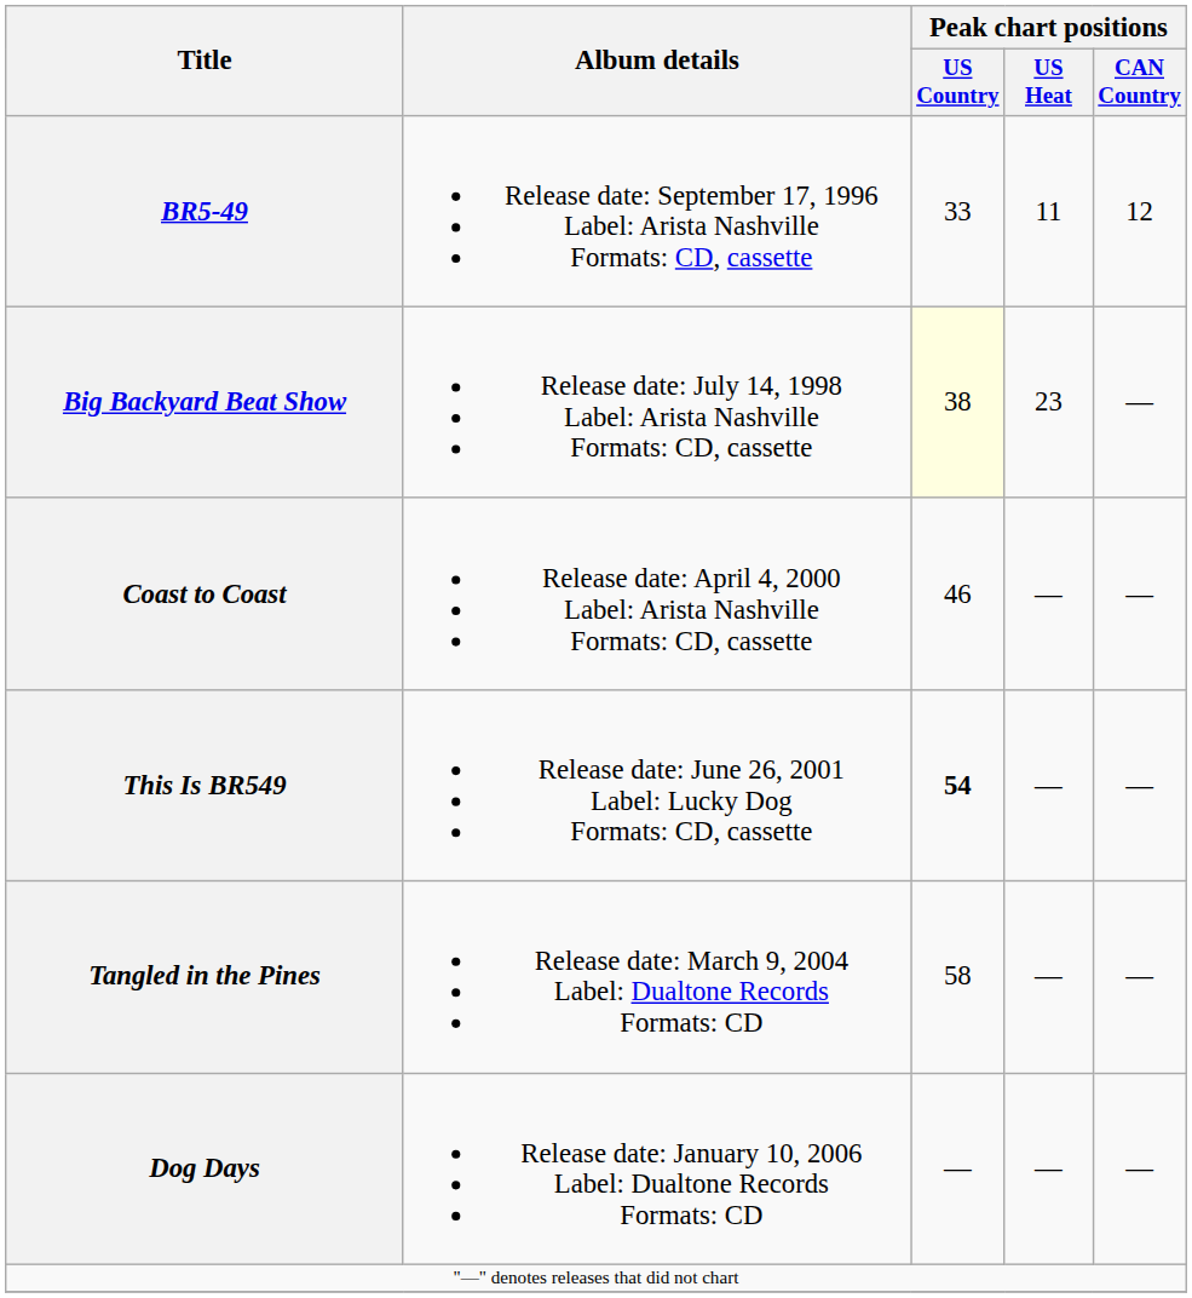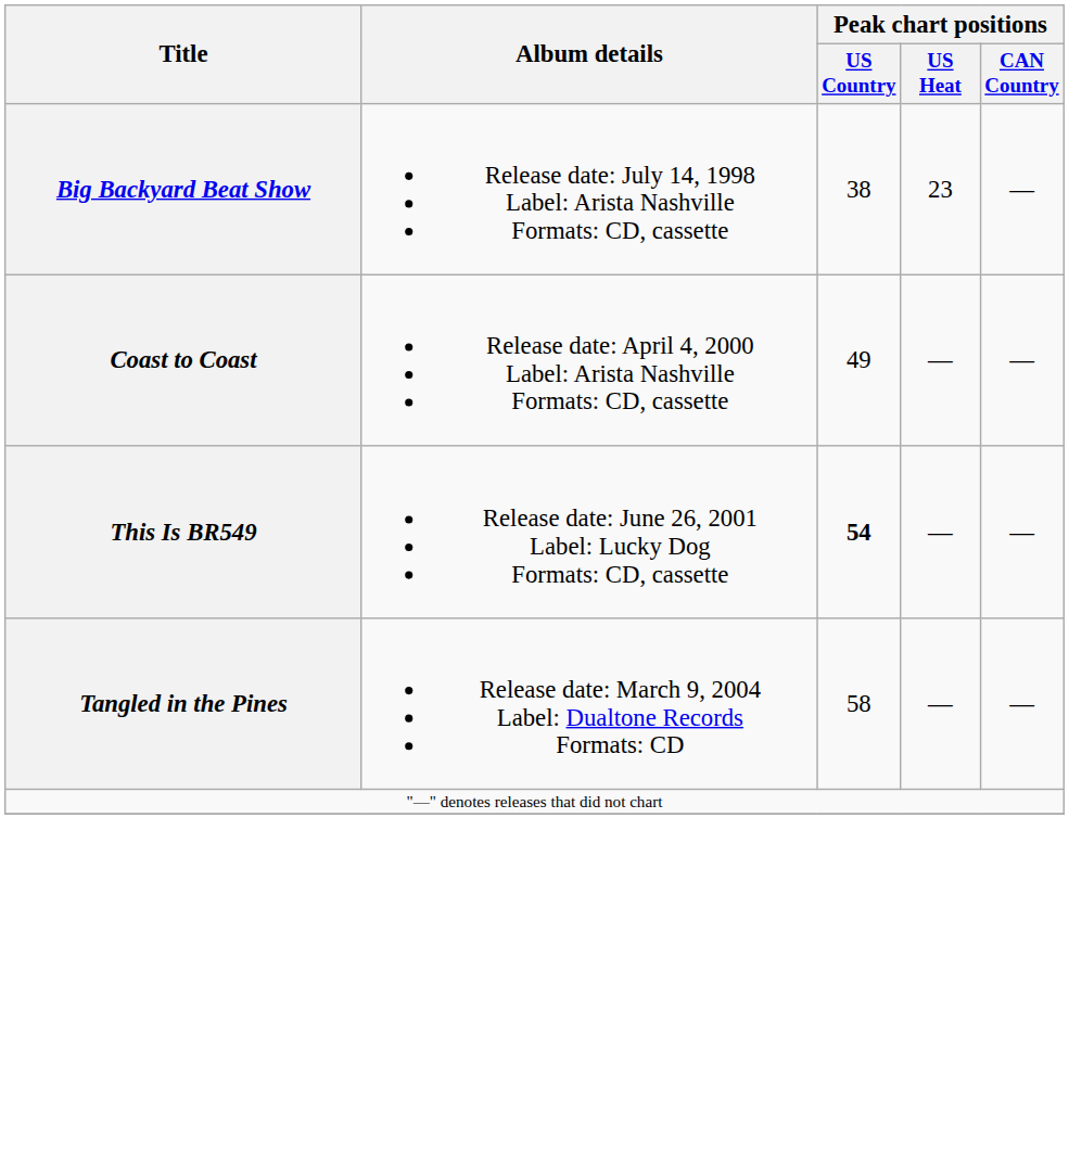- row: BR5-49 | Release date: September 17, 1996 Label: Arista Nashville Formats: CD, cassette | 33 | 11 | 12
Big Backyard Beat Show | Peak chart positions / US Country: lightyellow background -> no background
Coast to Coast | Peak chart positions / US Country: 46 -> 49
- row: Dog Days | Release date: January 10, 2006 Label: Dualtone Records Formats: CD | — | — | —
